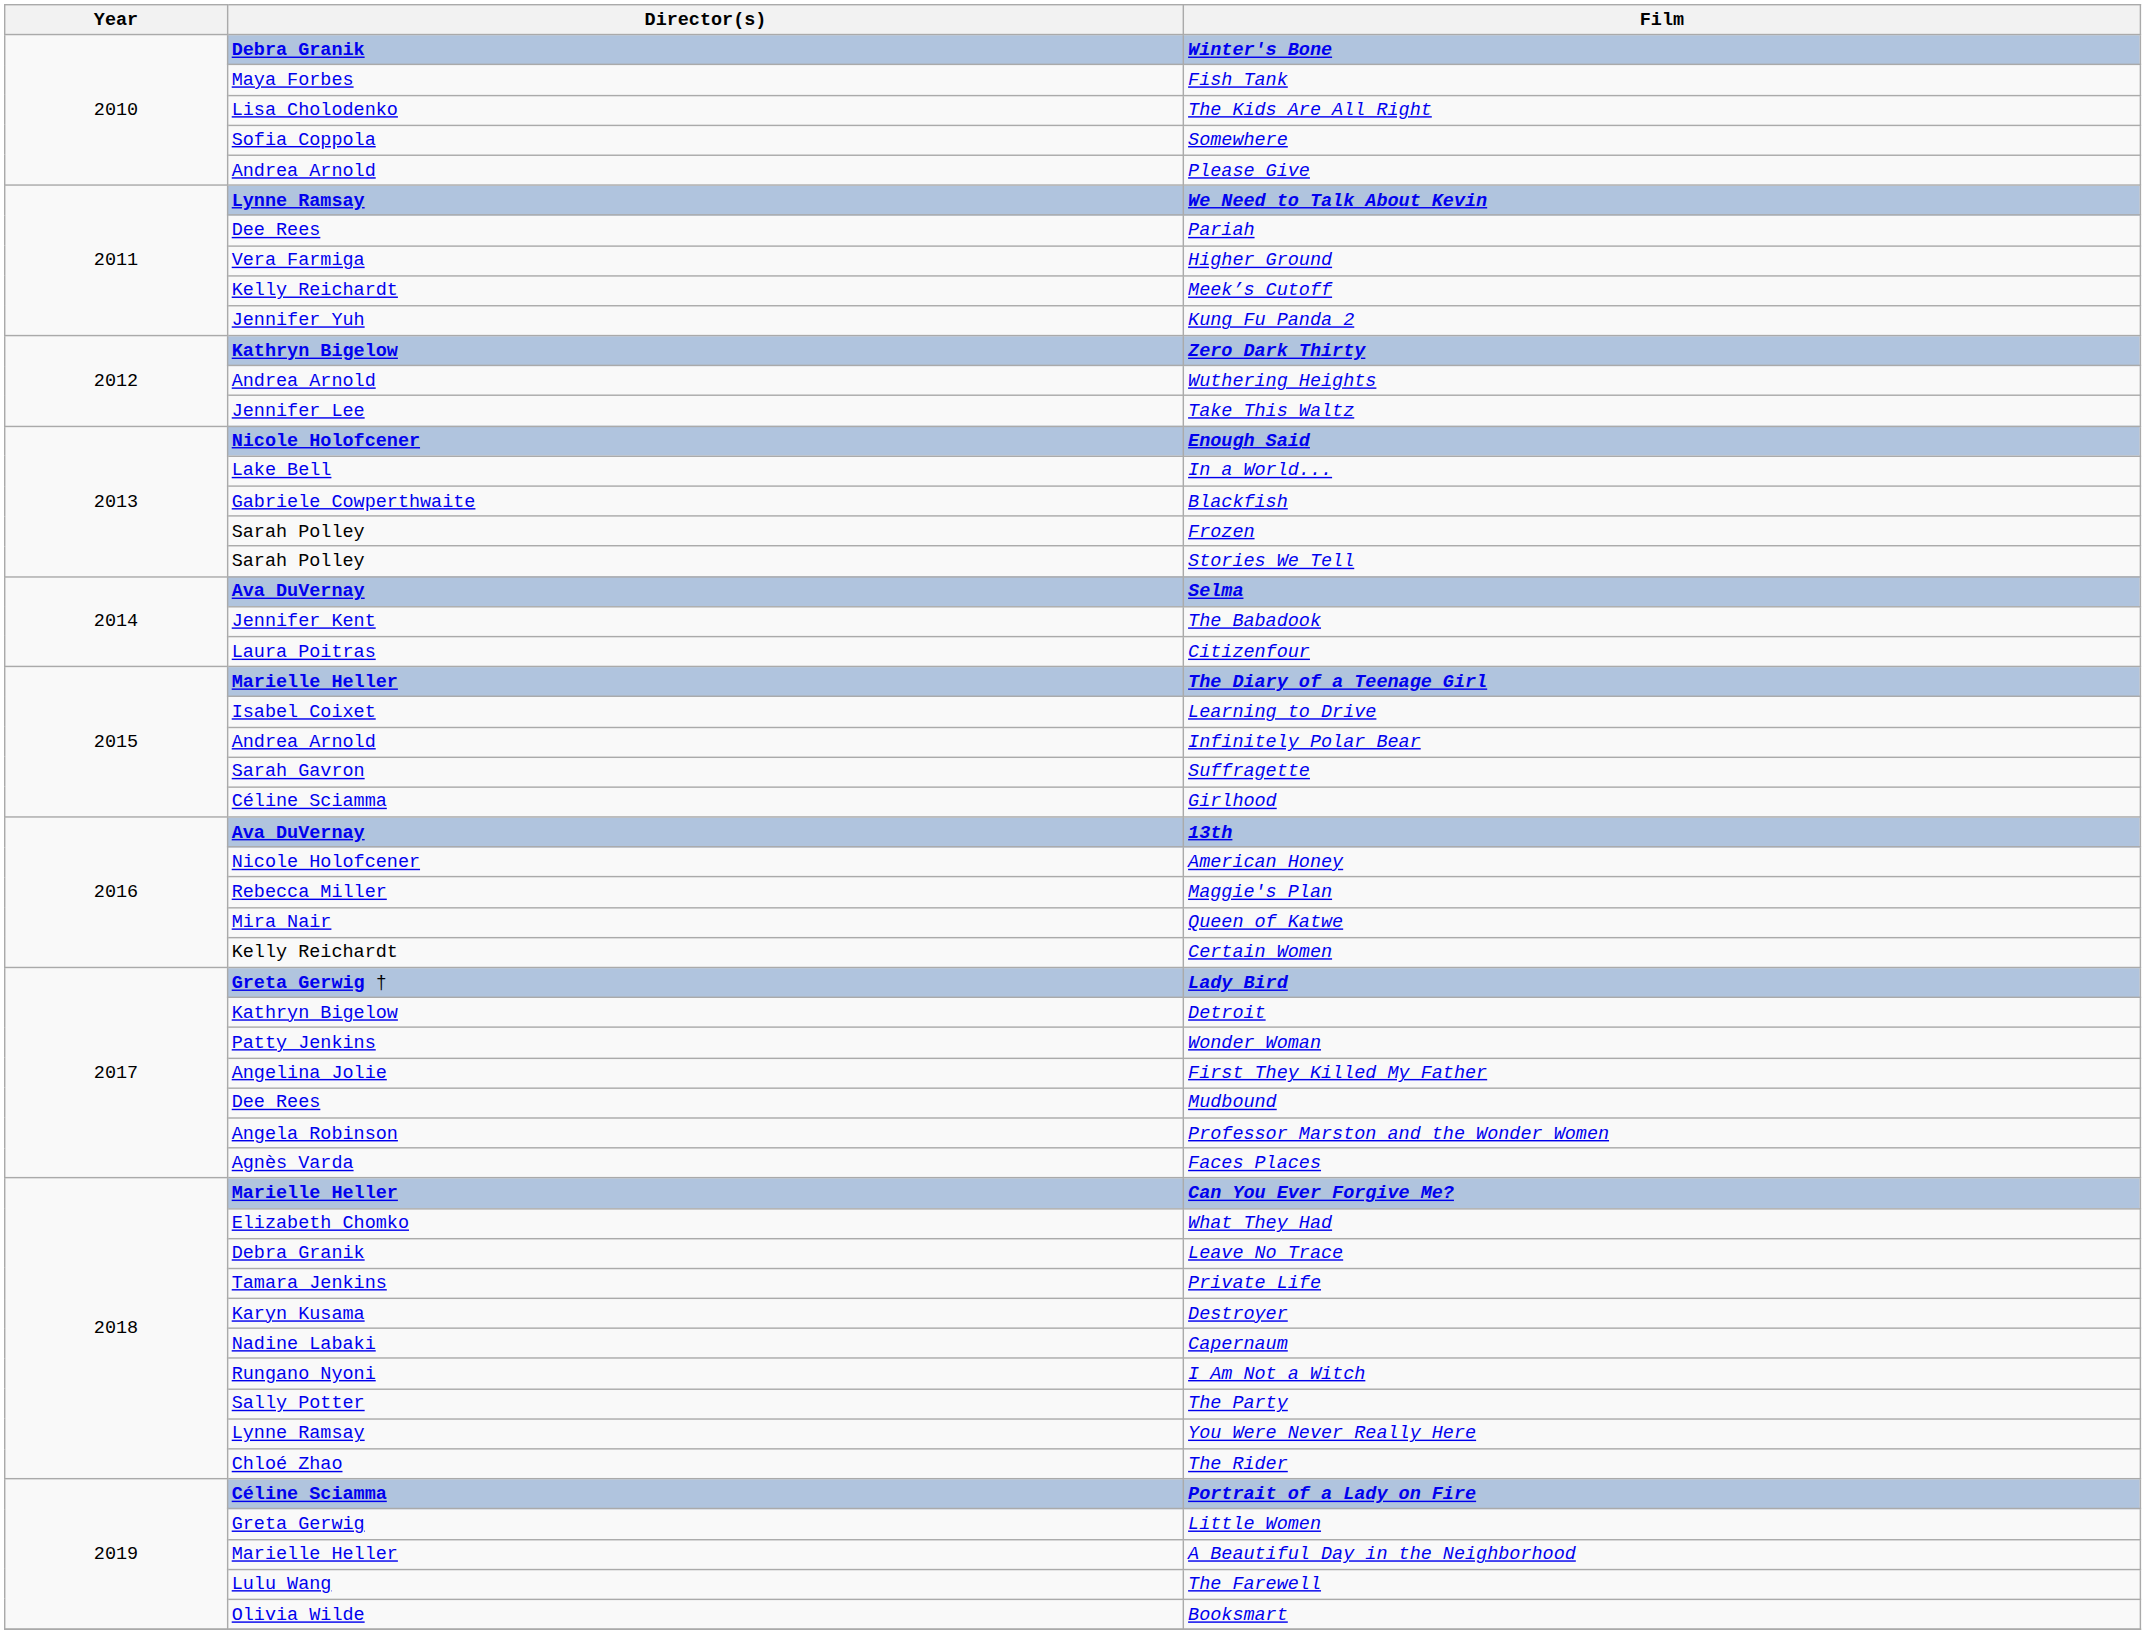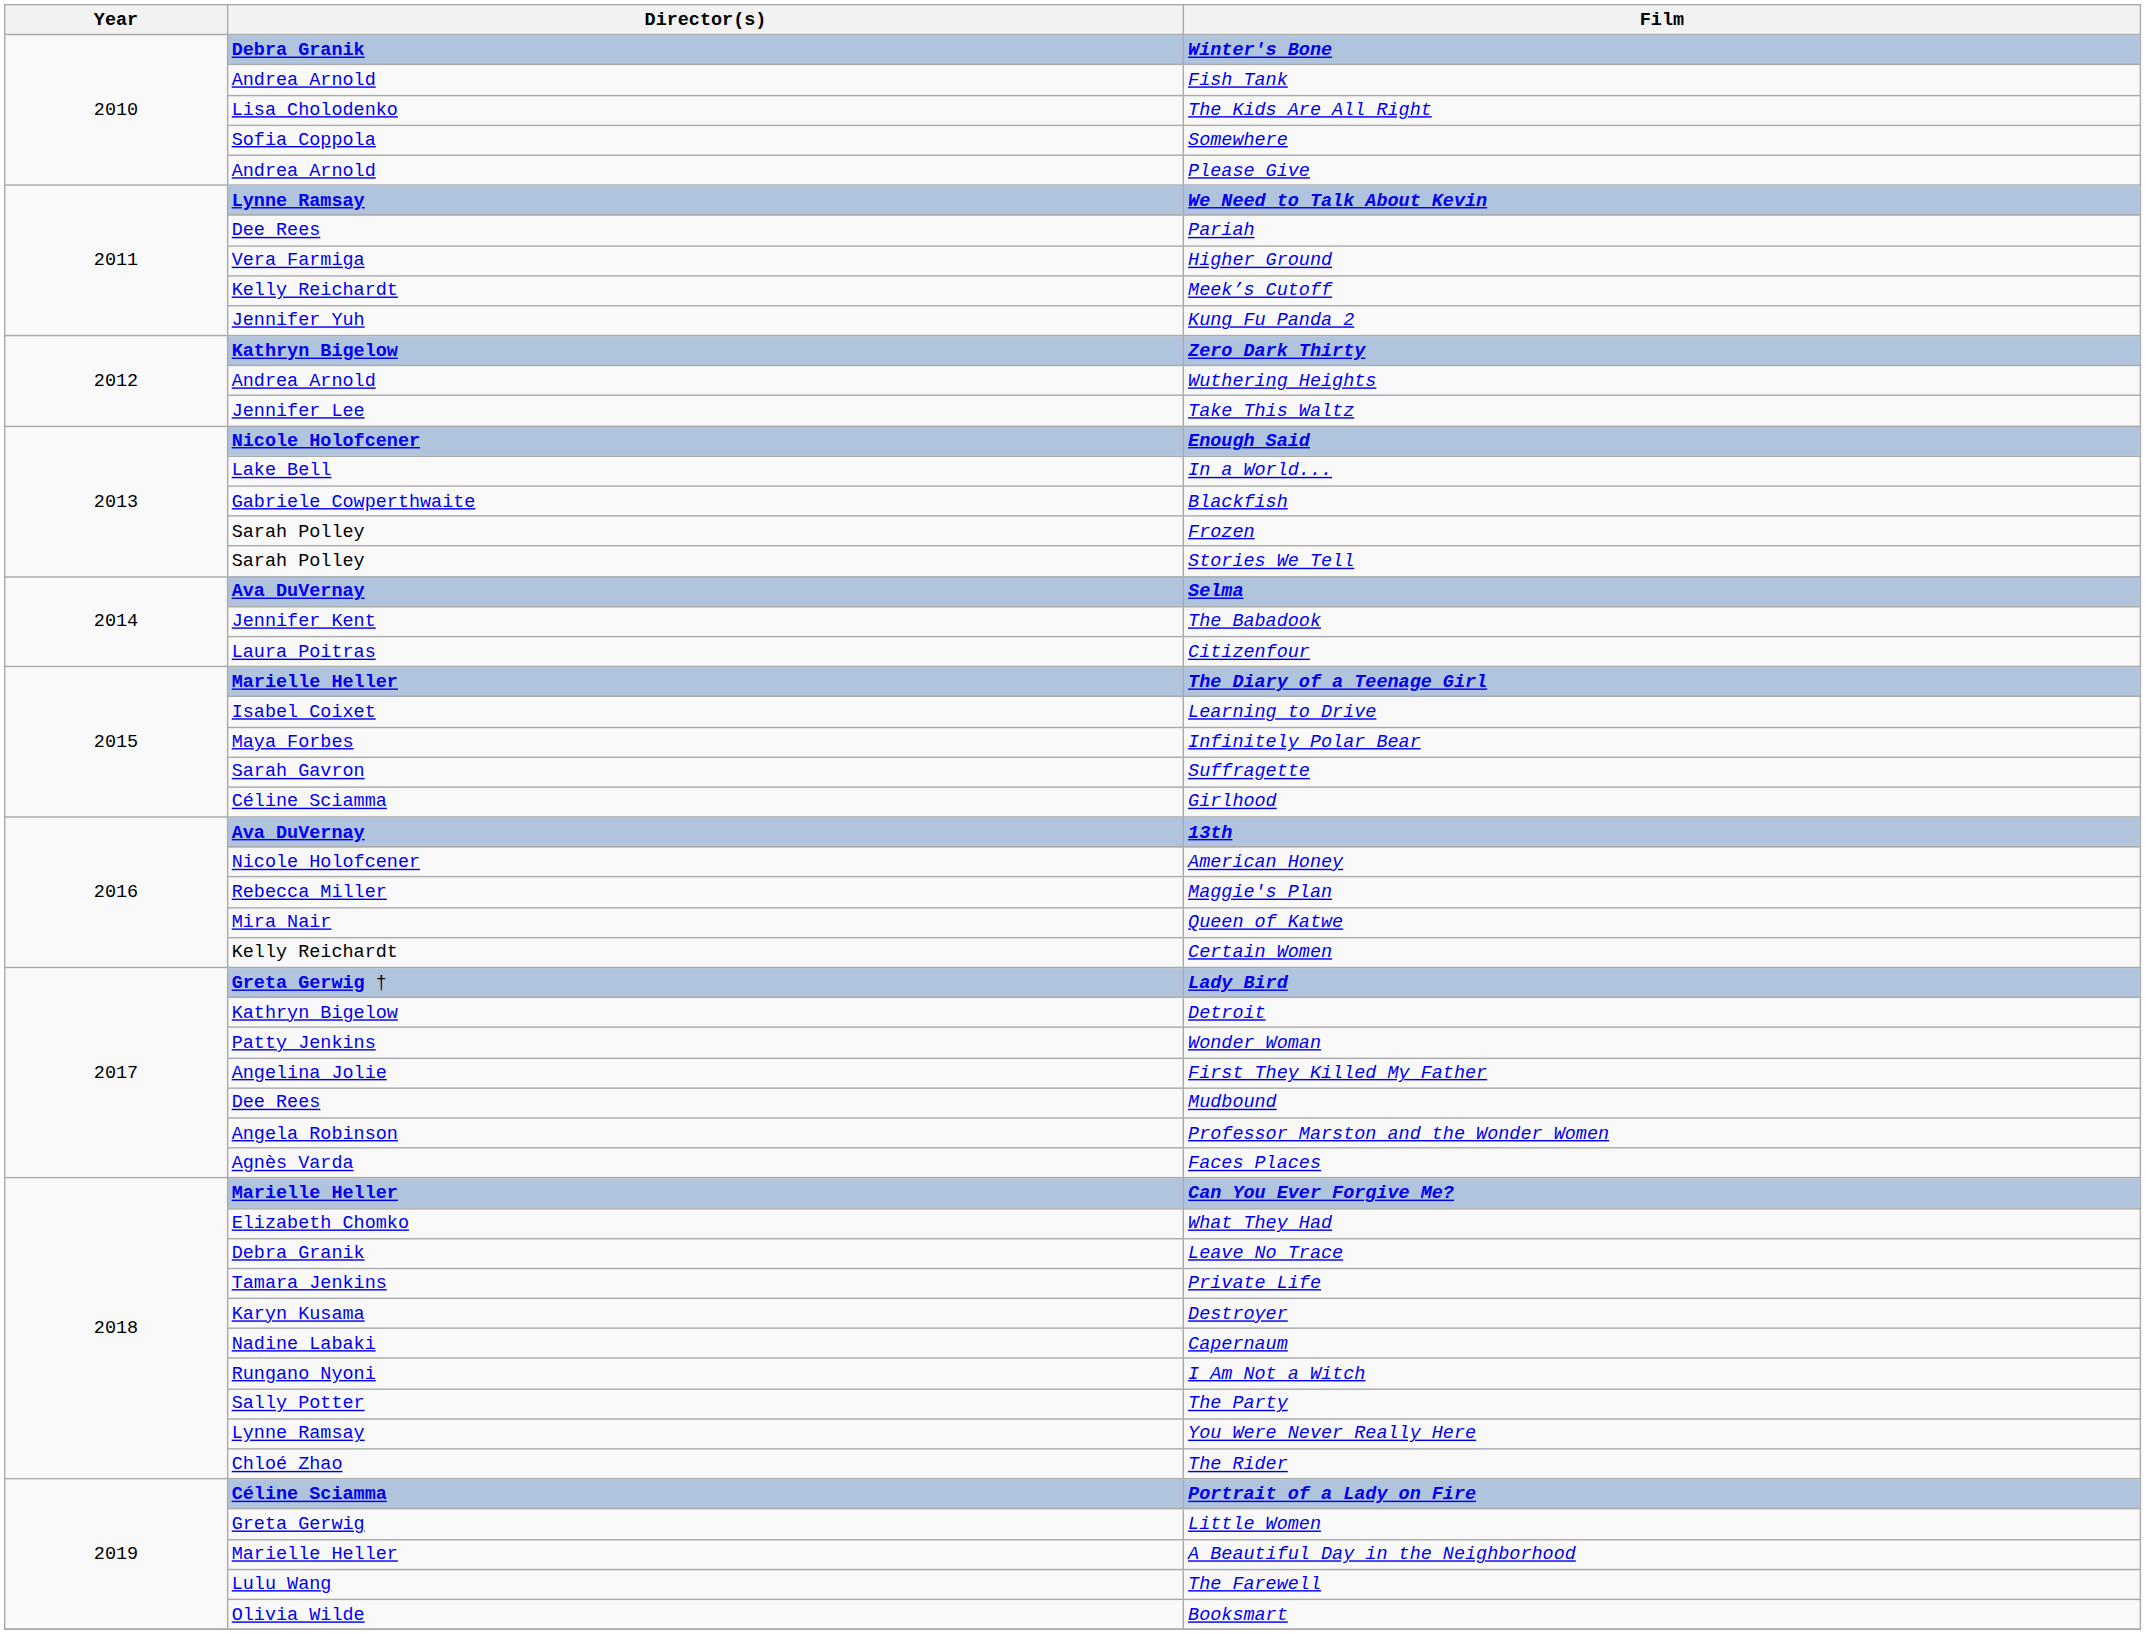Fish Tank | Director(s): Maya Forbes -> Andrea Arnold
Infinitely Polar Bear | Director(s): Andrea Arnold -> Maya Forbes
